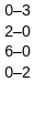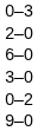+ row: 3–0
+ row: 9–0
